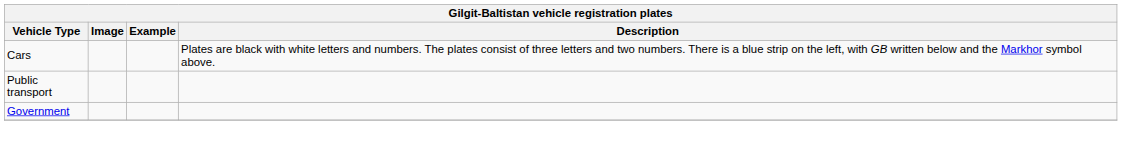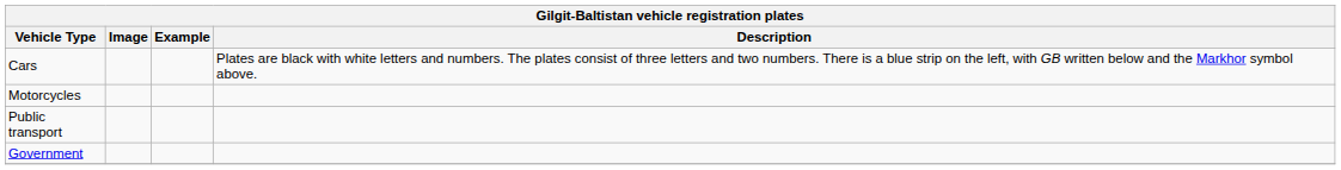+ row: Motorcycles
